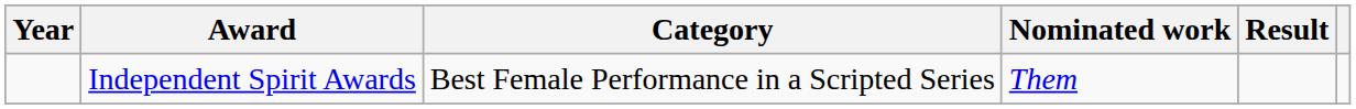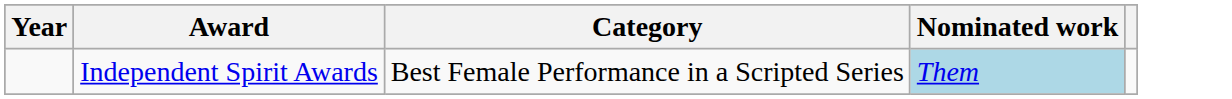- column: Result
Independent Spirit Awards | Nominated work: no background -> lightblue background
